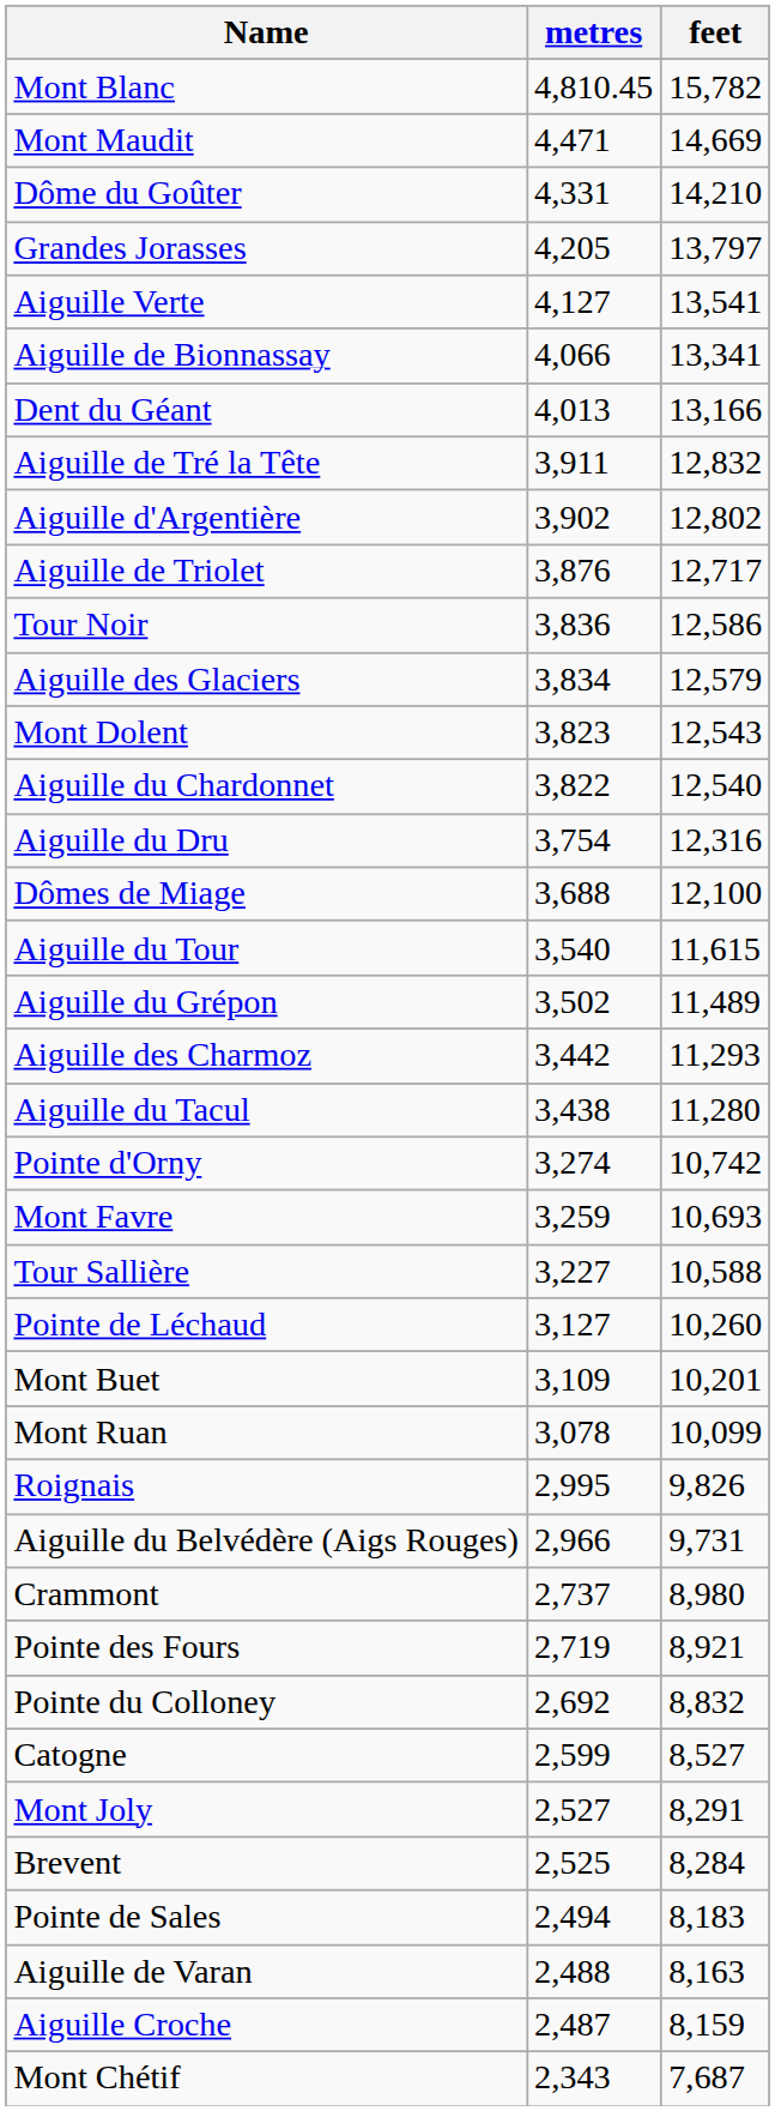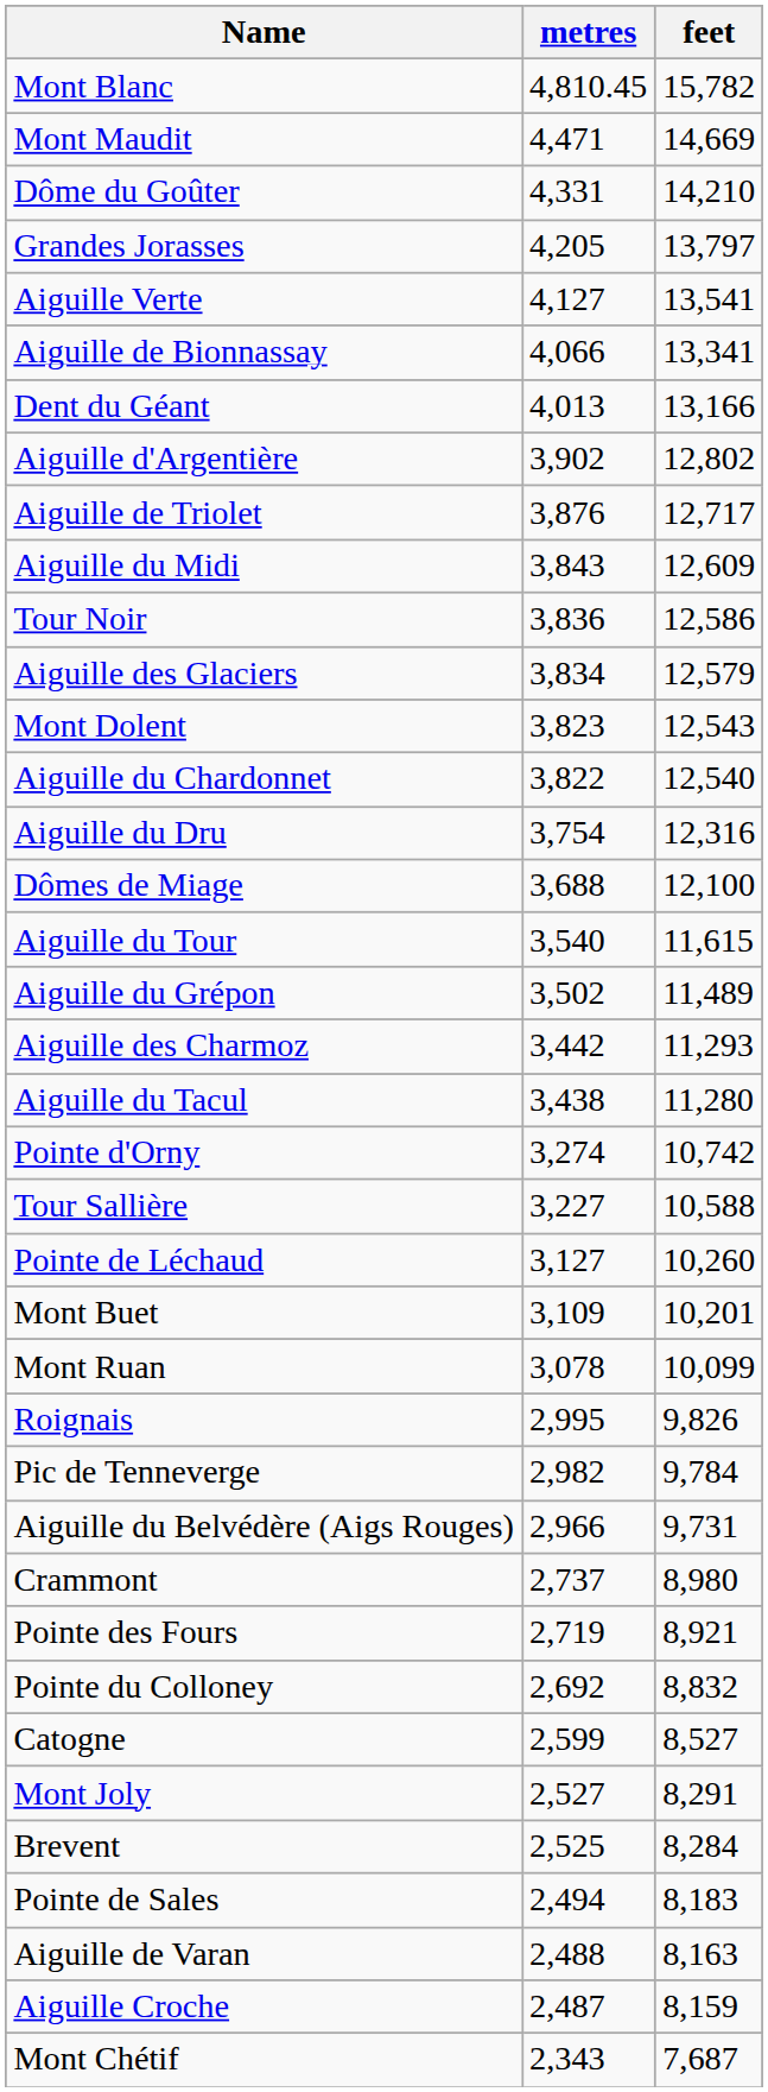- row: Aiguille de Tré la Tête | 3,911 | 12,832
+ row: Aiguille du Midi | 3,843 | 12,609
- row: Mont Favre | 3,259 | 10,693
+ row: Pic de Tenneverge | 2,982 | 9,784
